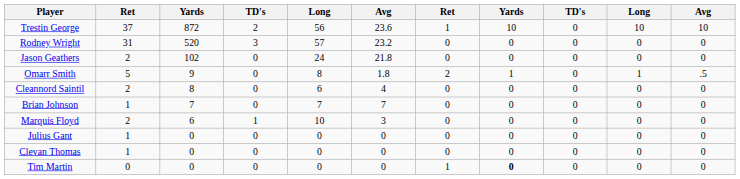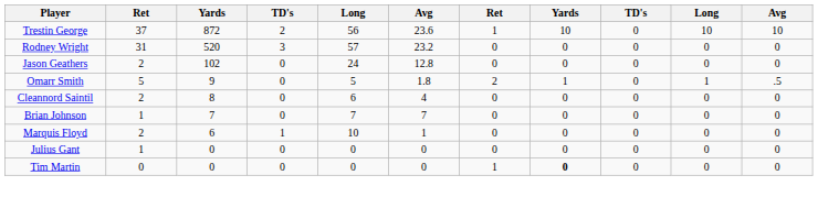Jason Geathers | column 6: 21.8 -> 12.8
Omarr Smith | column 5: 8 -> 5
Marquis Floyd | column 6: 3 -> 1
- row: Clevan Thomas | 1 | 0 | 0 | 0 | 0 | 0 | 0 | 0 | 0 | 0
